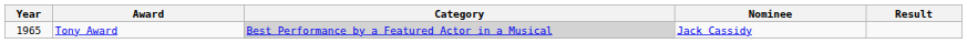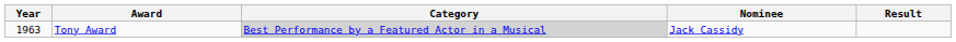Tony Award | Year: 1965 -> 1963
